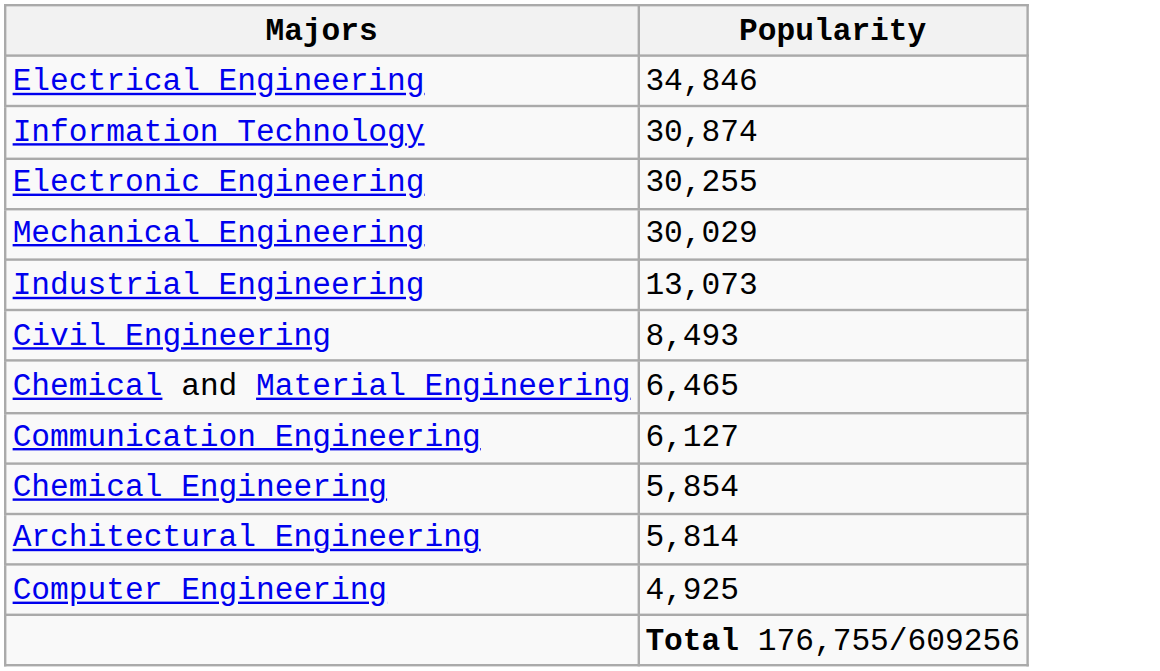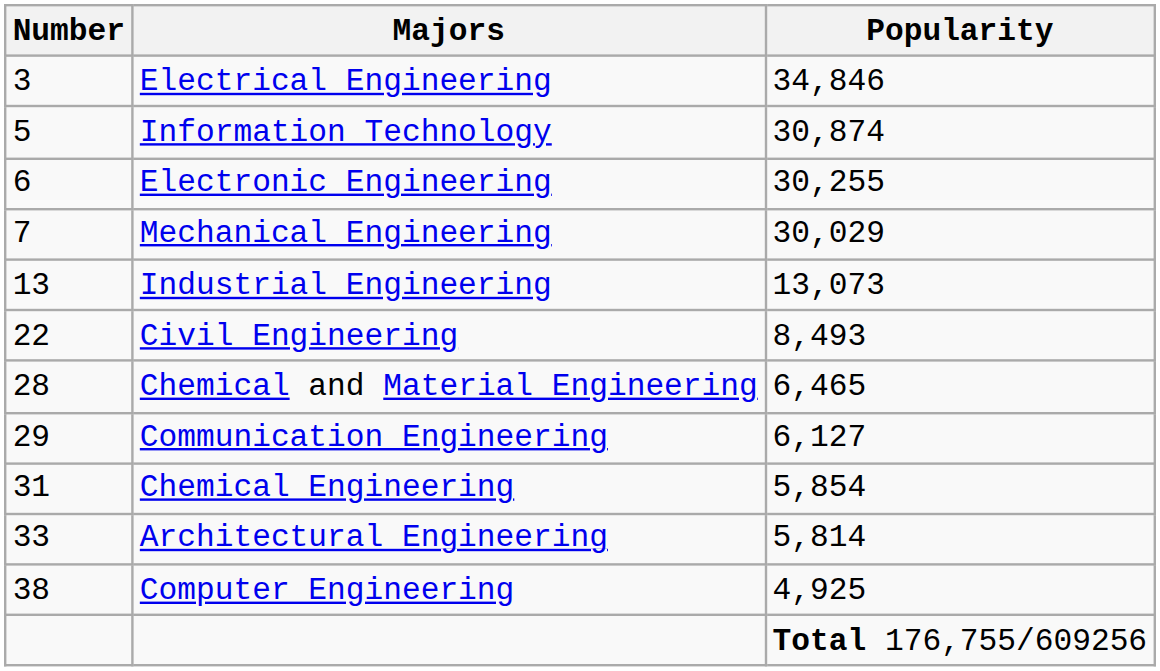+ column: Number | 3 | 5 | 6 | 7 | 13 | 22 | 28 | 29 | 31 | 33 | 38
